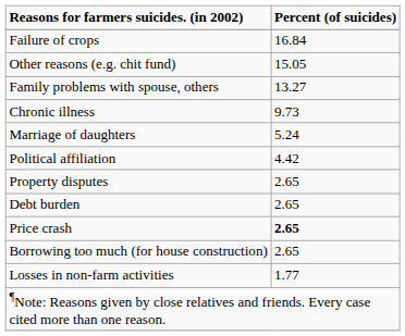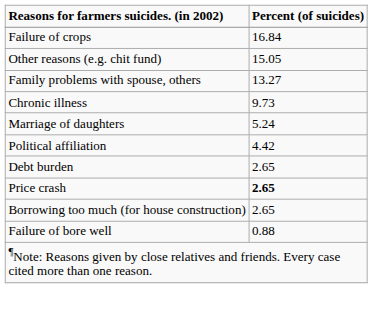- row: Property disputes | 2.65
- row: Losses in non-farm activities | 1.77
+ row: Failure of bore well | 0.88
